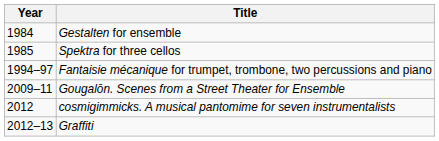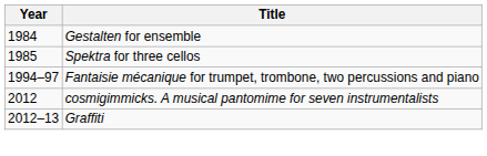- row: 2009–11 | Gougalōn. Scenes from a Street Theater for Ensemble
